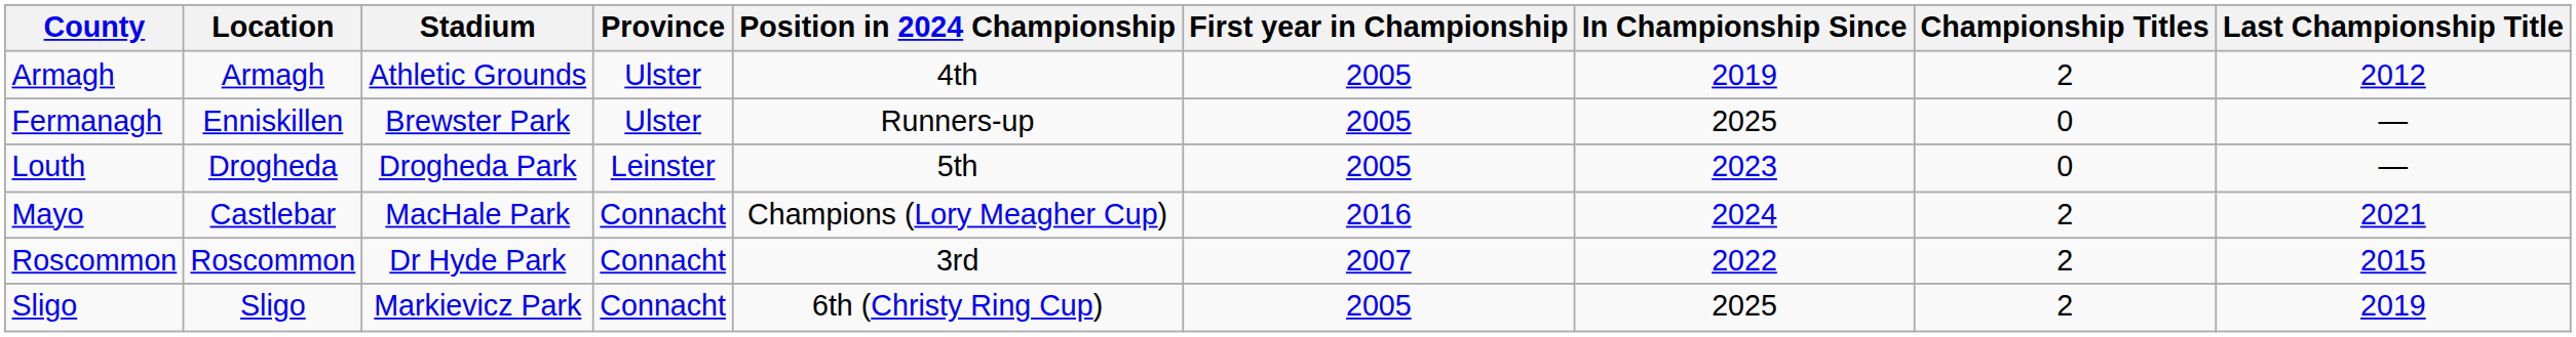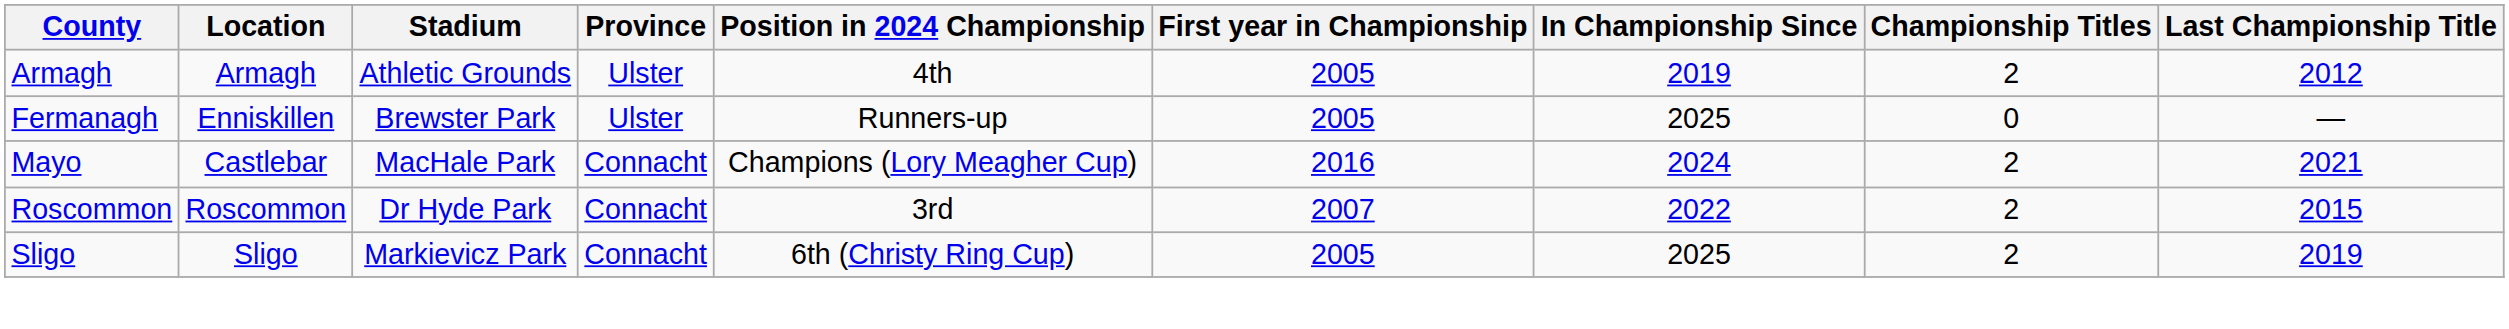- row: Louth | Drogheda | Drogheda Park | Leinster | 5th | 2005 | 2023 | 0 | —
